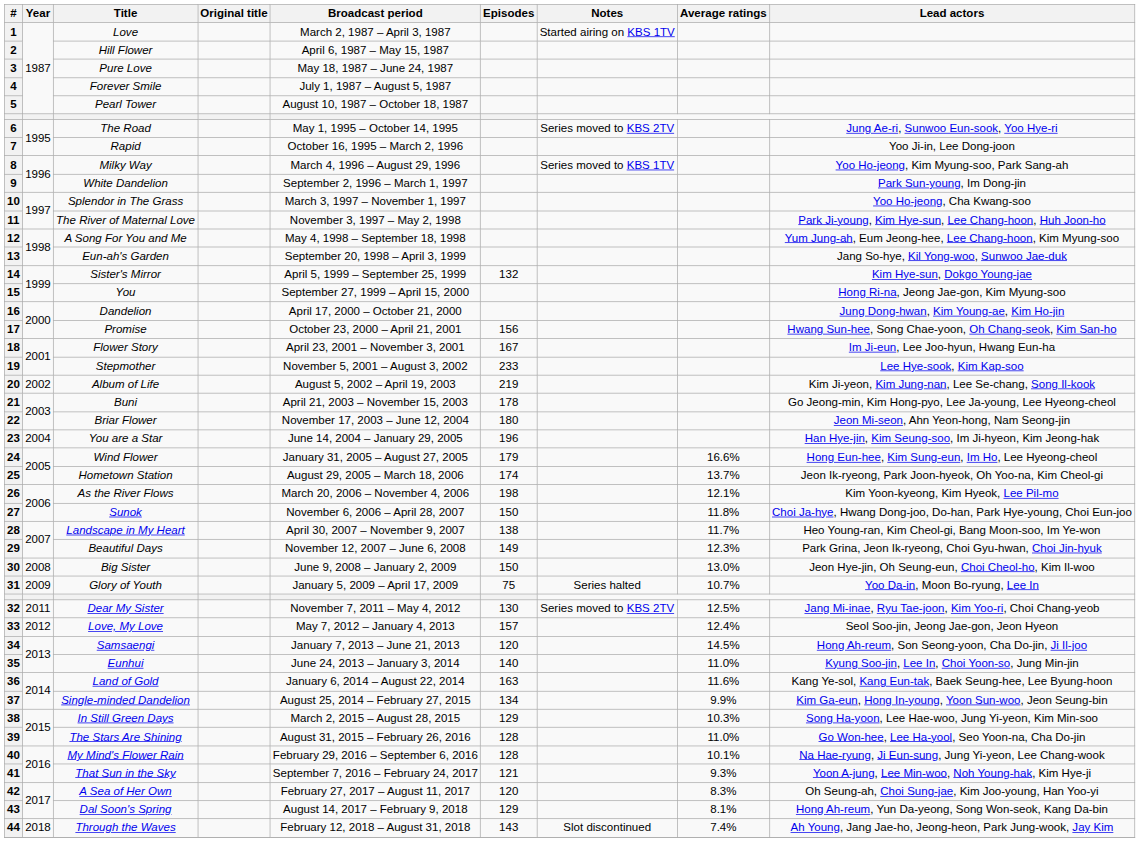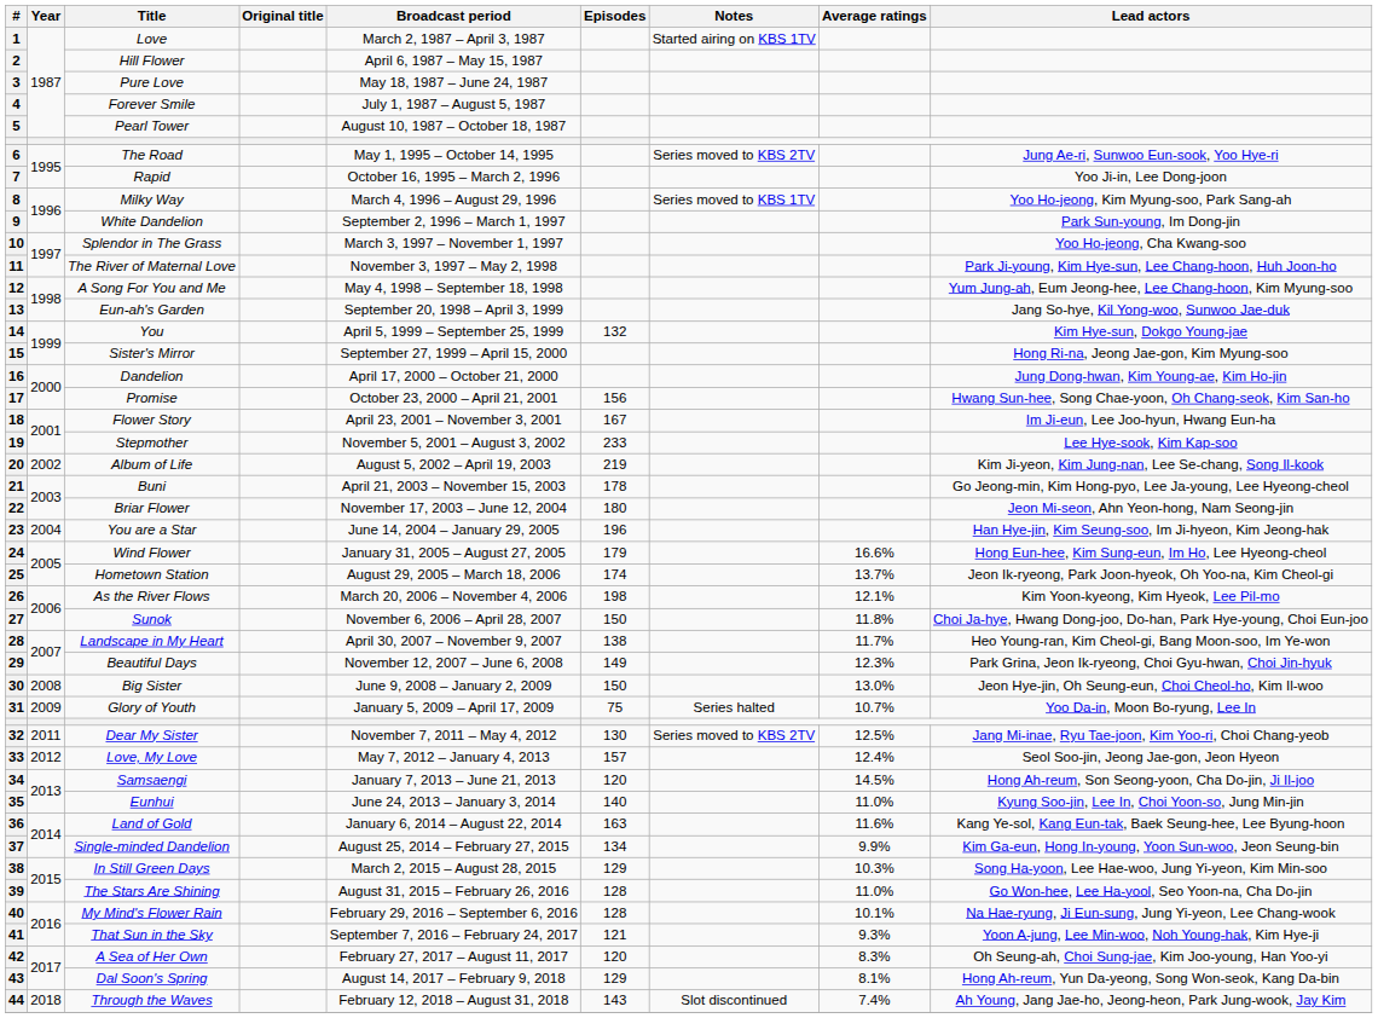14 | Title: Sister's Mirror -> You
15 | Title: You -> Sister's Mirror
